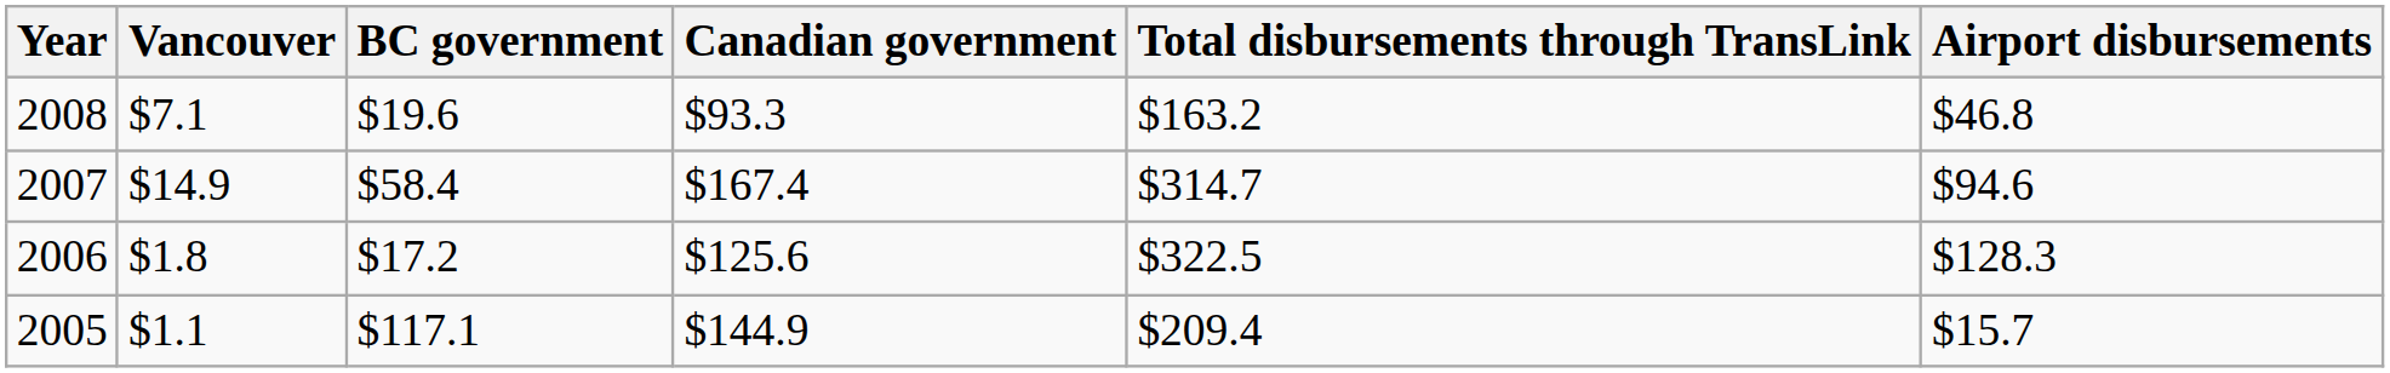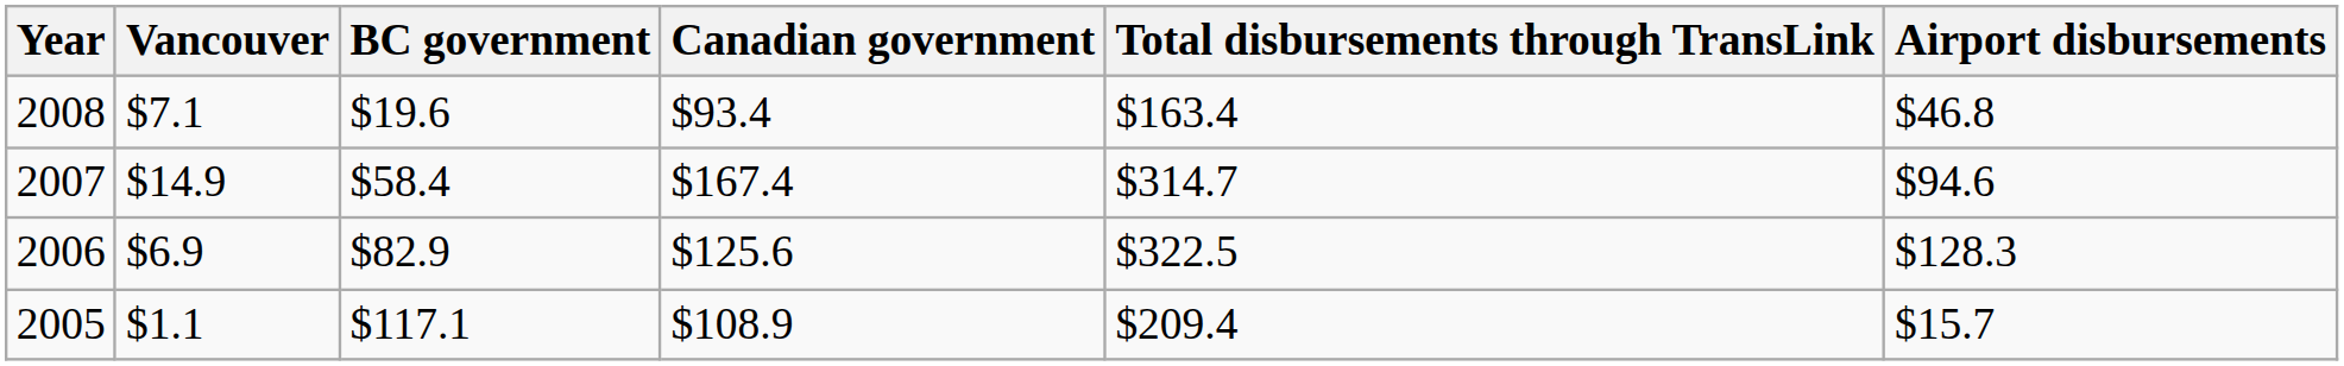2008 | Canadian government: $93.3 -> $93.4
2008 | Total disbursements through TransLink: $163.2 -> $163.4
2006 | Vancouver: $1.8 -> $6.9
2006 | BC government: $17.2 -> $82.9
2005 | Canadian government: $144.9 -> $108.9
